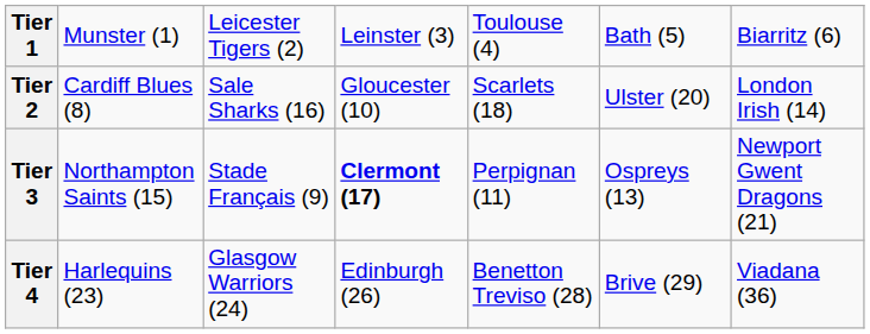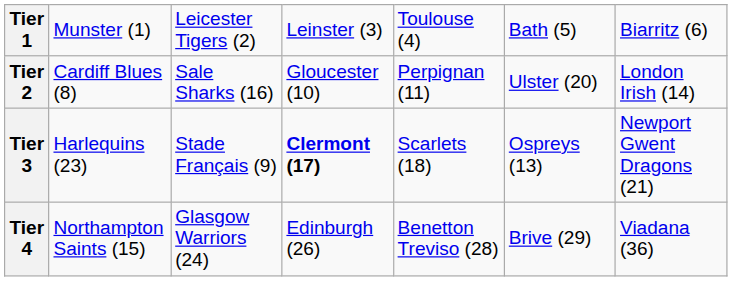Tier 2 | column 5: Scarlets (18) -> Perpignan (11)
Tier 3 | column 2: Northampton Saints (15) -> Harlequins (23)
Tier 3 | column 5: Perpignan (11) -> Scarlets (18)
Tier 4 | column 2: Harlequins (23) -> Northampton Saints (15)
